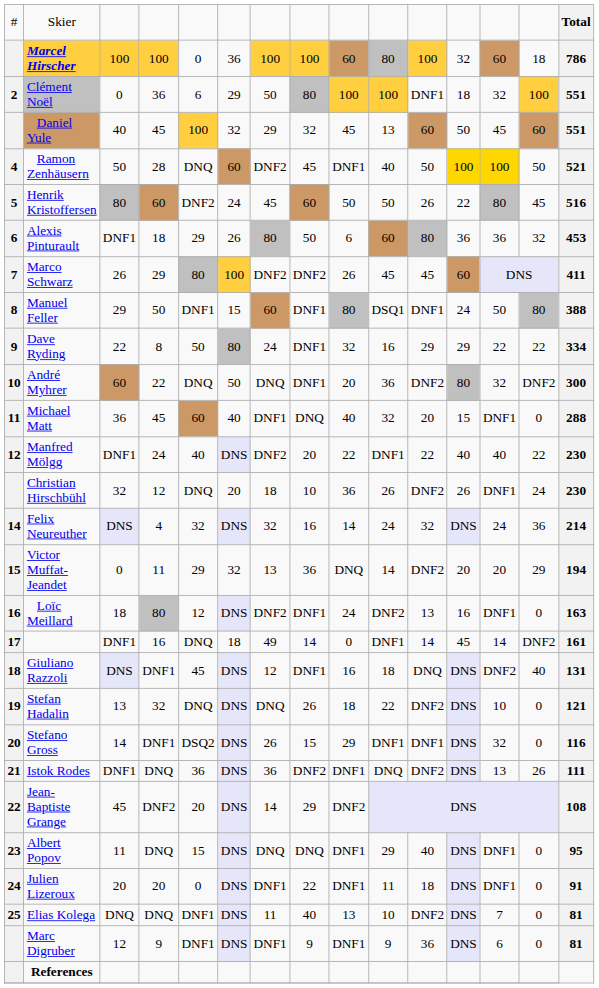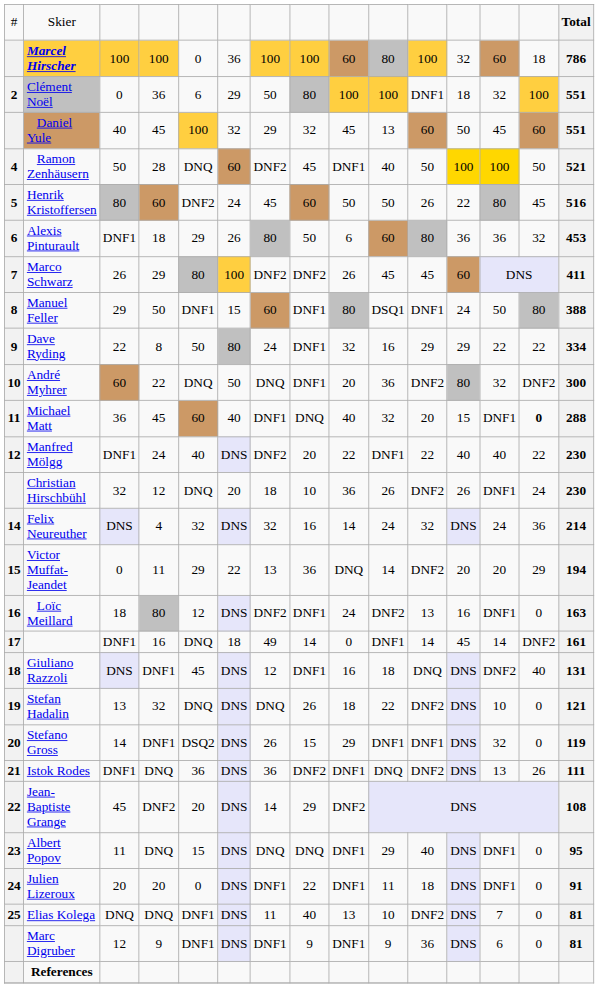Michael Matt | column 14: normal -> bold
Victor Muffat-Jeandet | column 6: 32 -> 22
Stefano Gross | column 15: 116 -> 119
